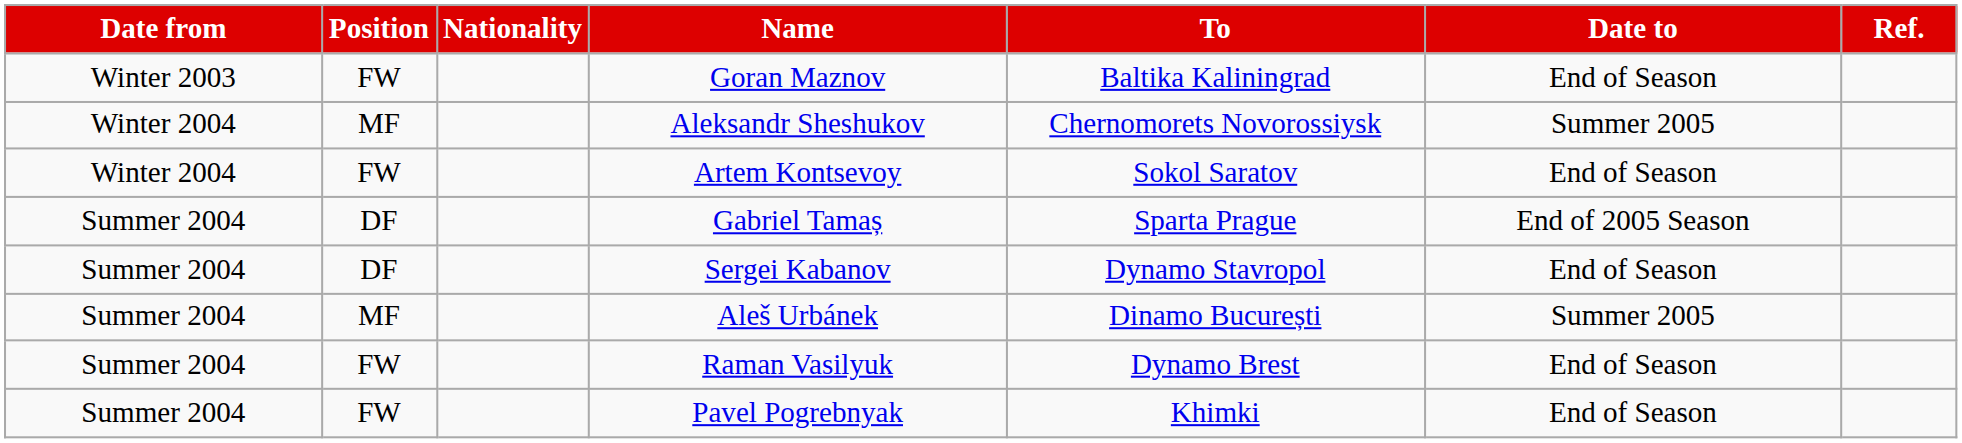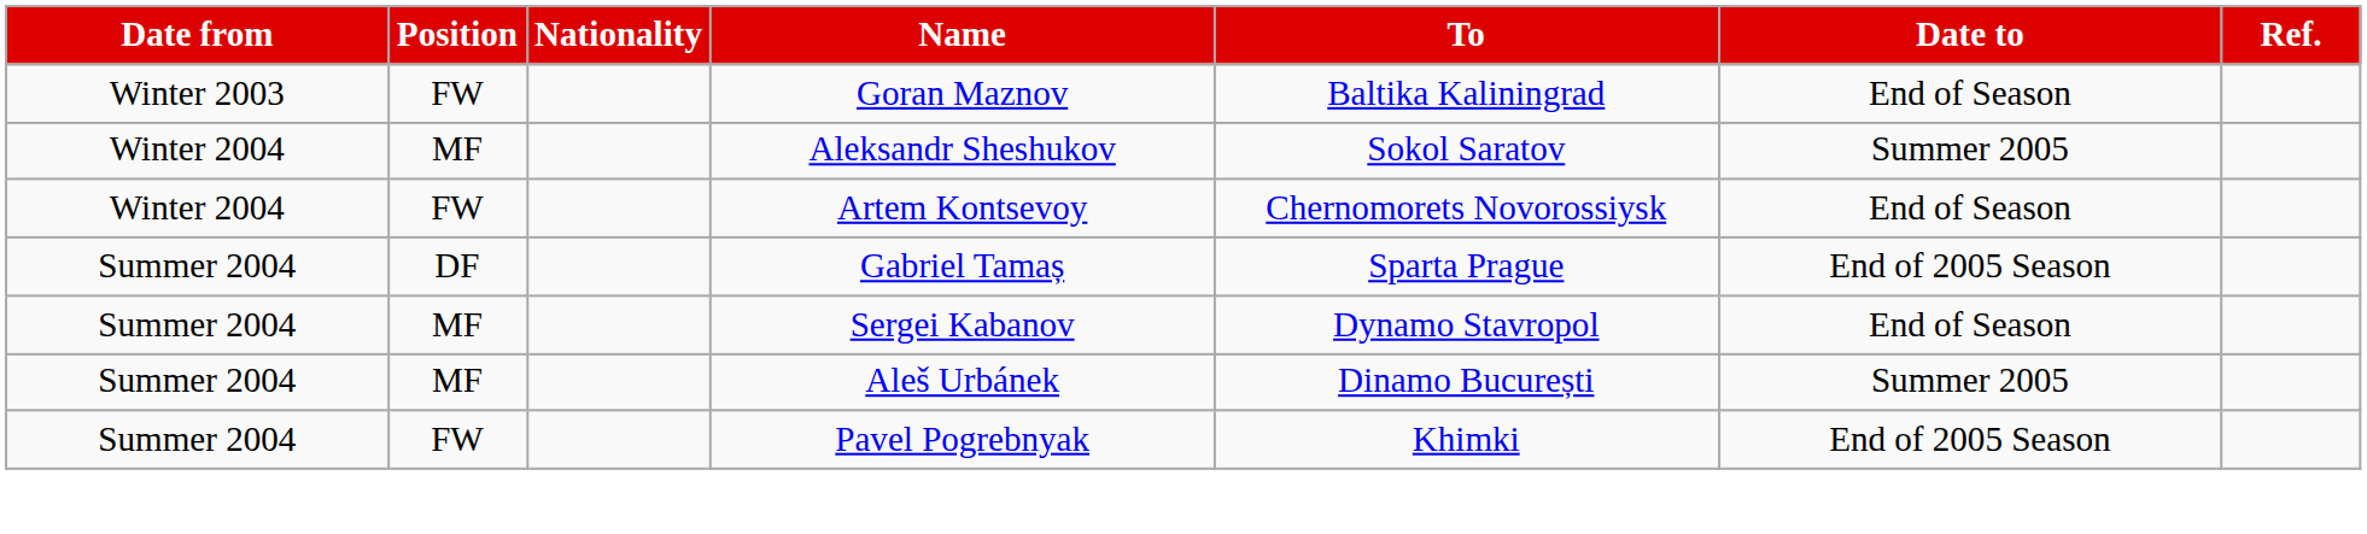Aleksandr Sheshukov | To: Chernomorets Novorossiysk -> Sokol Saratov
Artem Kontsevoy | To: Sokol Saratov -> Chernomorets Novorossiysk
Sergei Kabanov | Position: DF -> MF
- row: Summer 2004 | FW | Raman Vasilyuk | Dynamo Brest | End of Season
Pavel Pogrebnyak | Date to: End of Season -> End of 2005 Season
